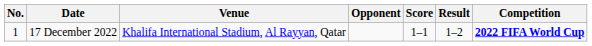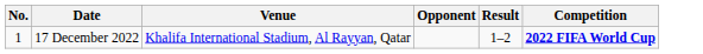- column: Score | 1–1
